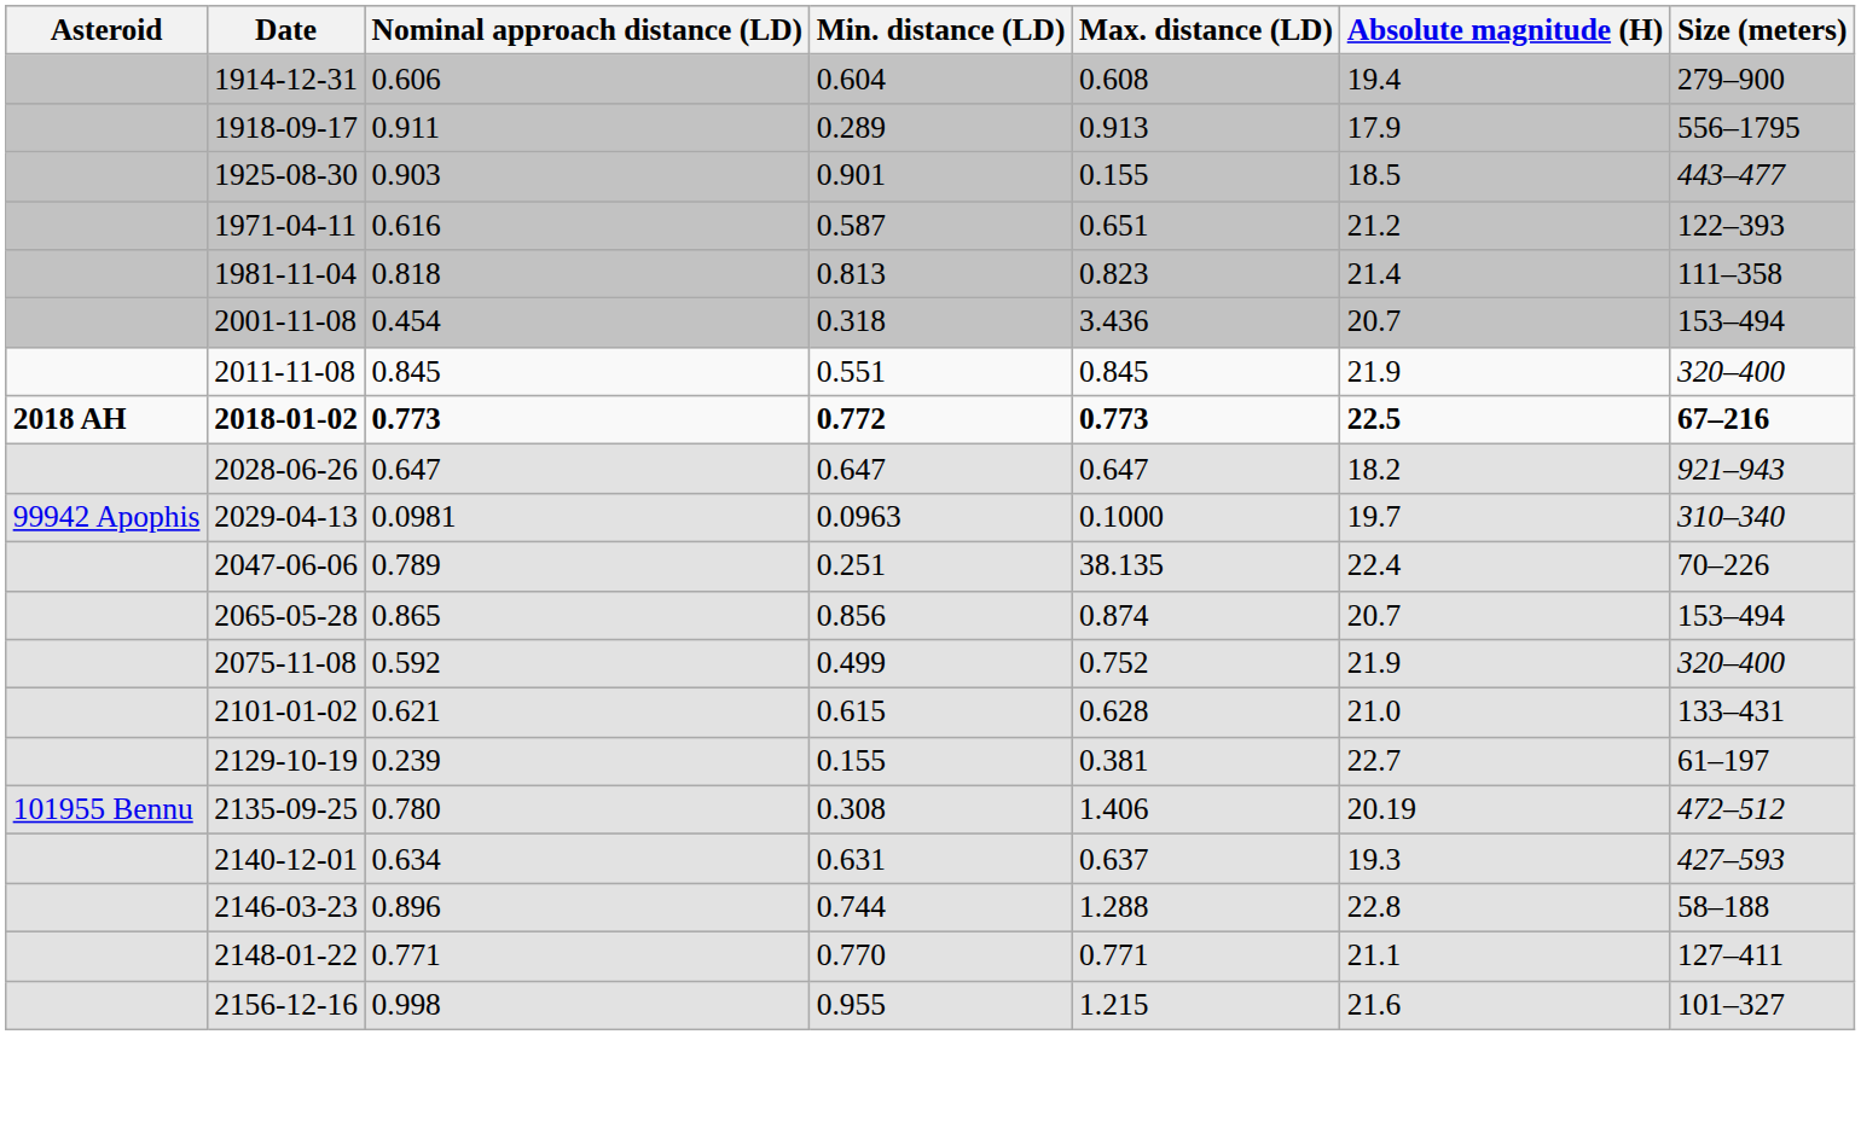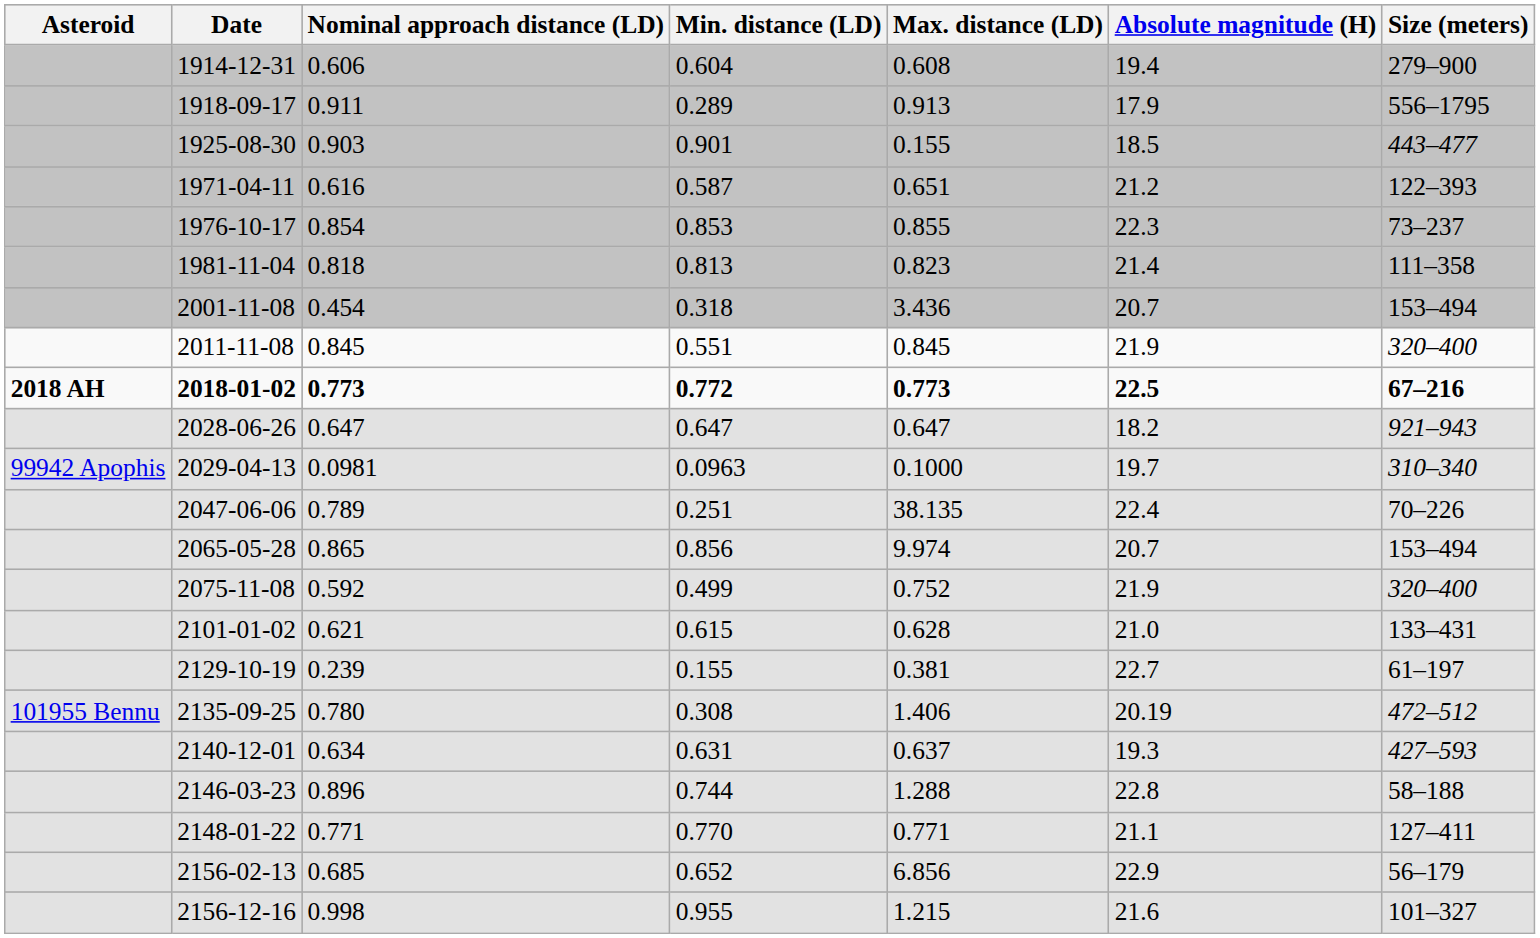+ row: 1976-10-17 | 0.854 | 0.853 | 0.855 | 22.3 | 73–237
2065-05-28 | Max. distance (LD): 0.874 -> 9.974
+ row: 2156-02-13 | 0.685 | 0.652 | 6.856 | 22.9 | 56–179
